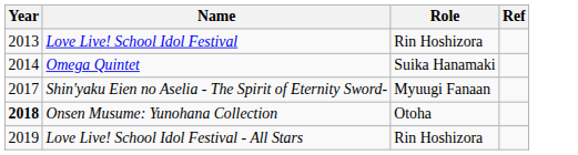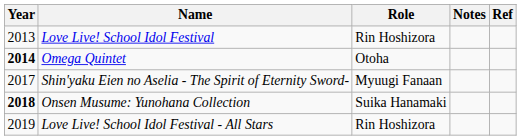+ column: Notes
Omega Quintet | Year: normal -> bold
Omega Quintet | Role: Suika Hanamaki -> Otoha
Onsen Musume: Yunohana Collection | Role: Otoha -> Suika Hanamaki
